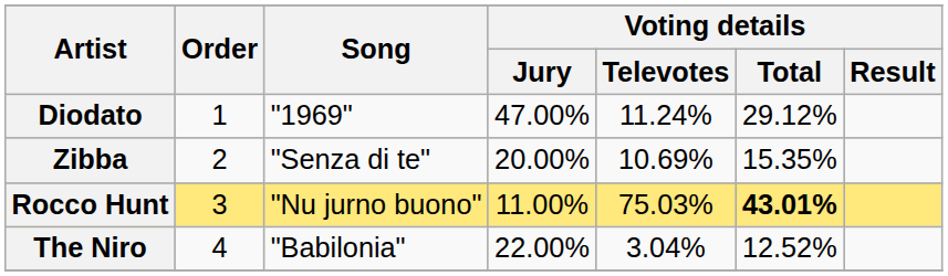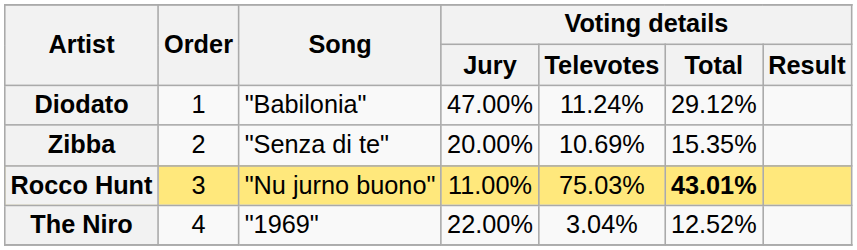Diodato | Song: "1969" -> "Babilonia"
The Niro | Song: "Babilonia" -> "1969"
